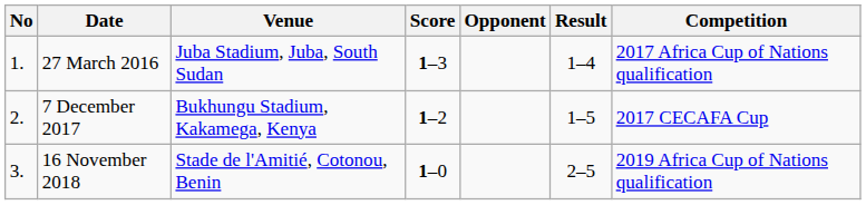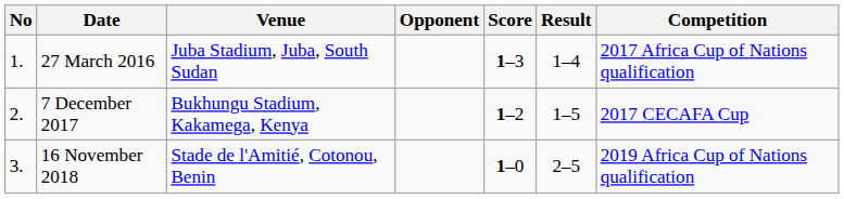columns swapped: Opponent <-> Score
